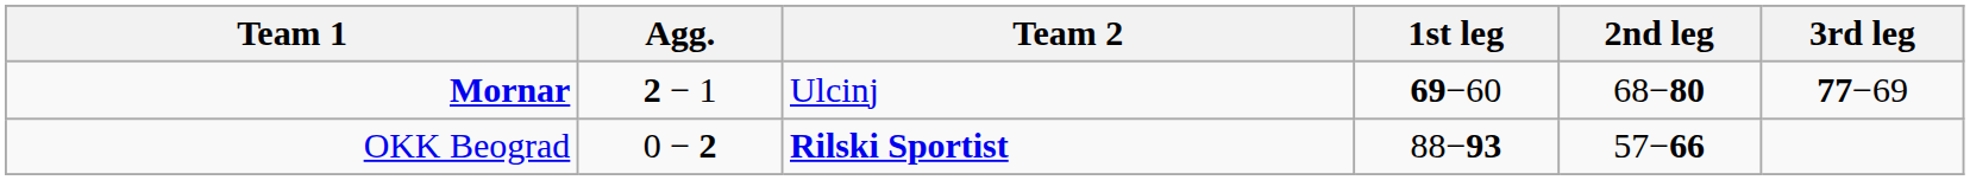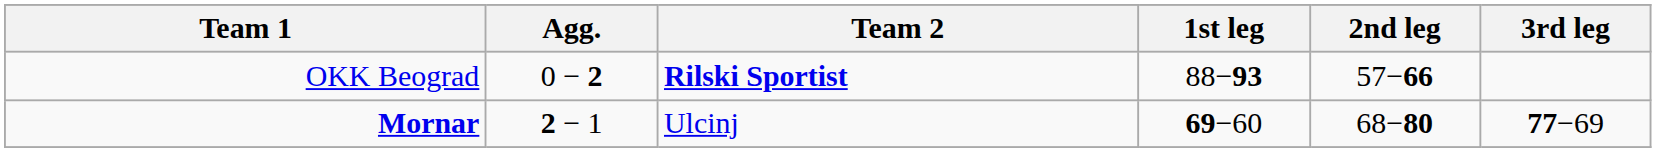rows swapped: OKK Beograd <-> Mornar
